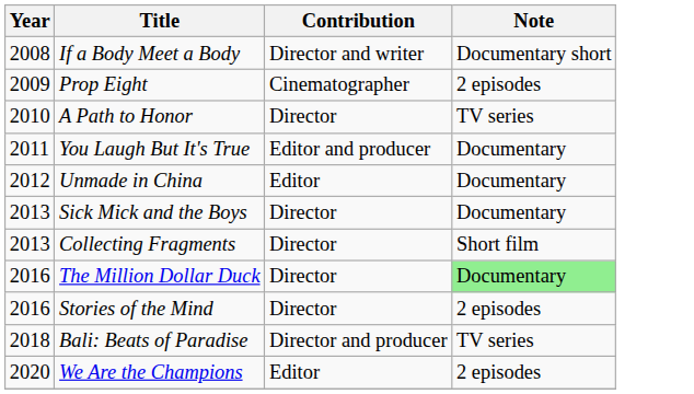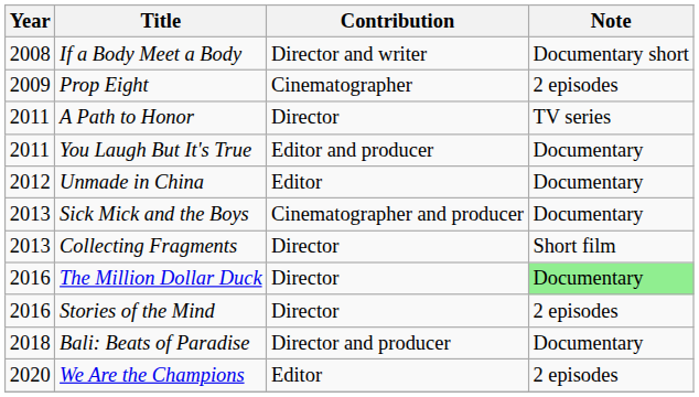A Path to Honor | Year: 2010 -> 2011
Sick Mick and the Boys | Contribution: Director -> Cinematographer and producer
Bali: Beats of Paradise | Note: TV series -> Documentary
